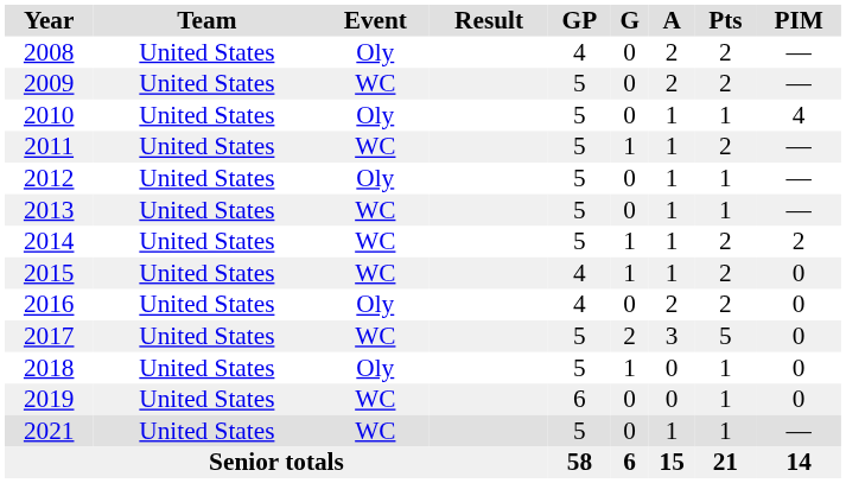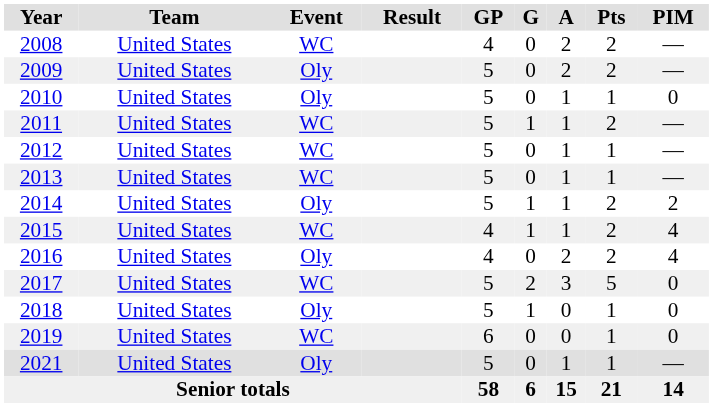2008 | Event: Oly -> WC
2009 | Event: WC -> Oly
2010 | PIM: 4 -> 0
2012 | Event: Oly -> WC
2014 | Event: WC -> Oly
2015 | PIM: 0 -> 4
2016 | PIM: 0 -> 4
2021 | Event: WC -> Oly
